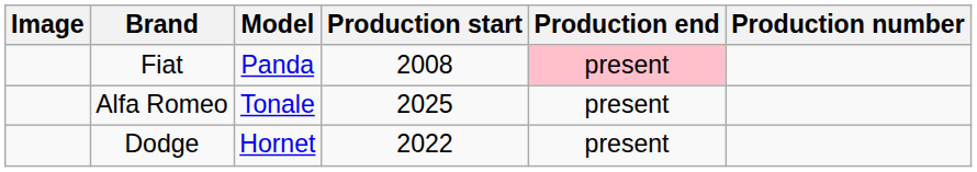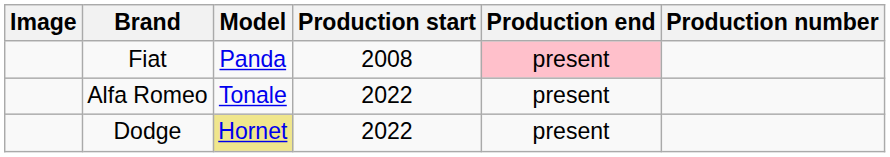Alfa Romeo | Production start: 2025 -> 2022
Dodge | Model: no background -> khaki background
